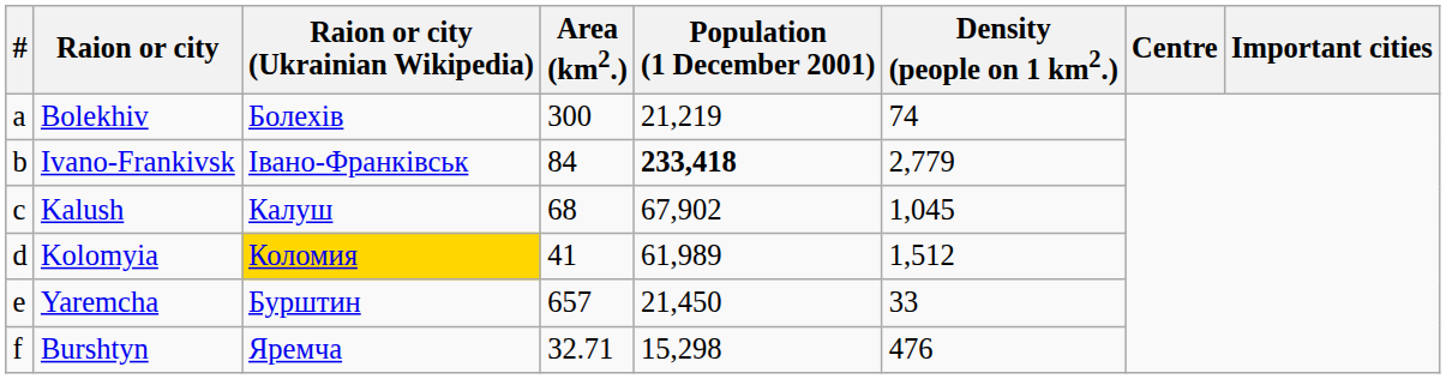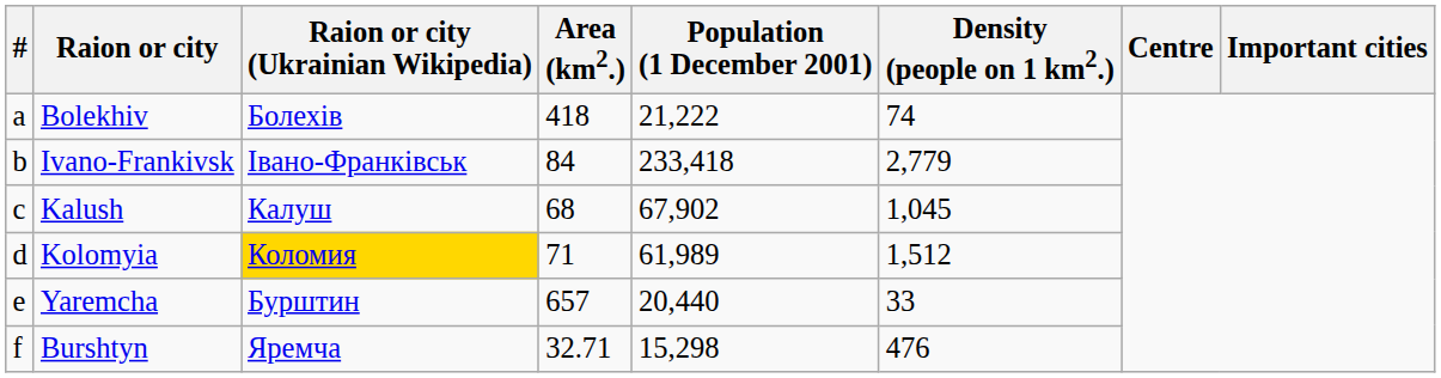Bolekhiv | Area (km2.): 300 -> 418
Bolekhiv | Population (1 December 2001): 21,219 -> 21,222
Ivano-Frankivsk | Population (1 December 2001): bold -> normal
Kolomyia | Area (km2.): 41 -> 71
Yaremcha | Population (1 December 2001): 21,450 -> 20,440
